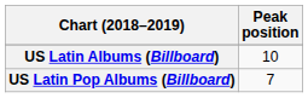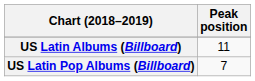US Latin Albums (Billboard) | Peak position: 10 -> 11
